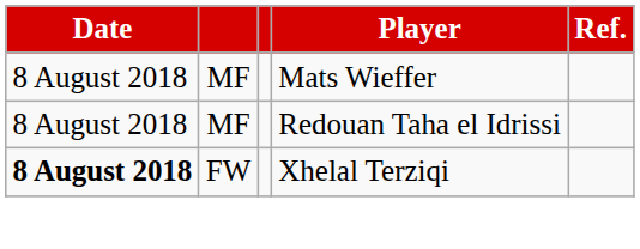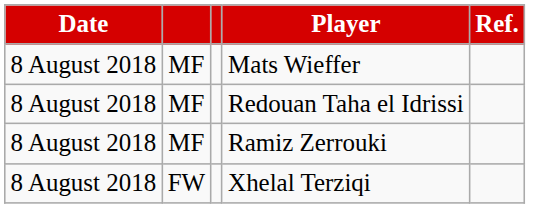+ row: 8 August 2018 | MF | Ramiz Zerrouki
Xhelal Terziqi | Date: bold -> normal
